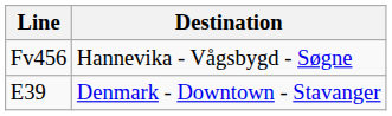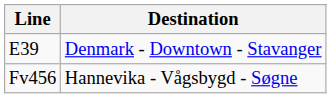rows swapped: E39 <-> Fv456
